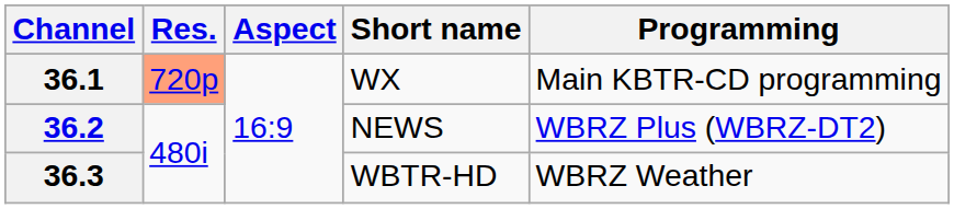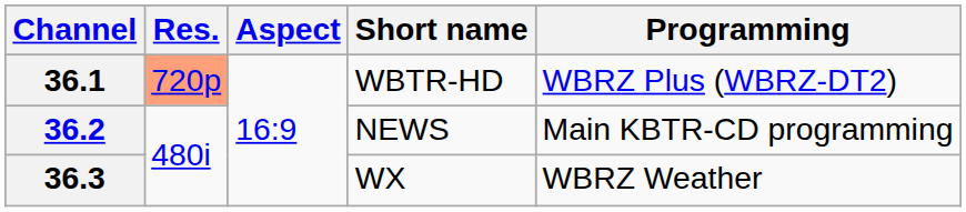36.1 | Short name: WX -> WBTR-HD
36.1 | Programming: Main KBTR-CD programming -> WBRZ Plus (WBRZ-DT2)
36.2 | Programming: WBRZ Plus (WBRZ-DT2) -> Main KBTR-CD programming
36.3 | Short name: WBTR-HD -> WX
